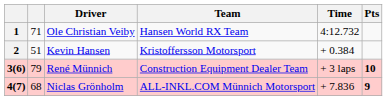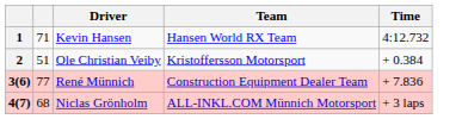- column: Pts | 10 | 9
1 | Driver: Ole Christian Veiby -> Kevin Hansen
2 | Driver: Kevin Hansen -> Ole Christian Veiby
3(6) | column 2: 79 -> 77
3(6) | Time: + 3 laps -> + 7.836
4(7) | Time: + 7.836 -> + 3 laps
